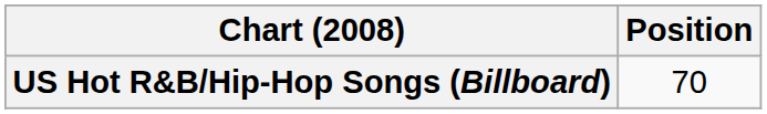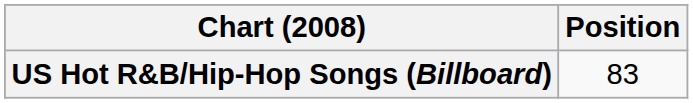US Hot R&B/Hip-Hop Songs (Billboard) | Position: 70 -> 83
